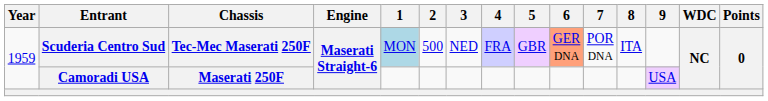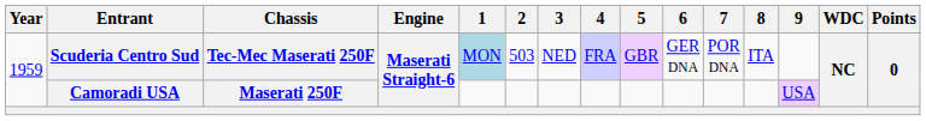Scuderia Centro Sud | 2: 500 -> 503
Scuderia Centro Sud | 6: lightsalmon background -> no background
